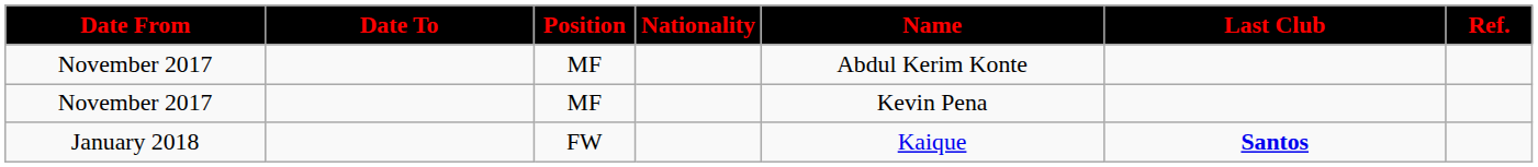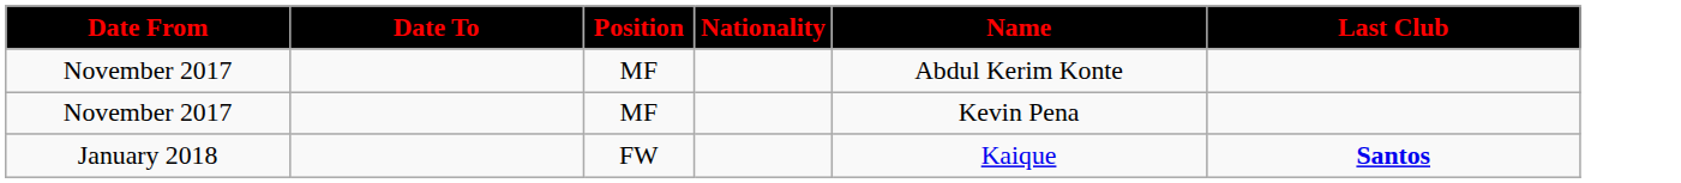- column: Ref.
